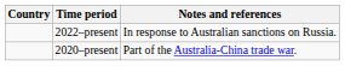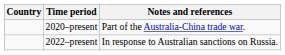rows swapped: 2020–present <-> 2022–present
